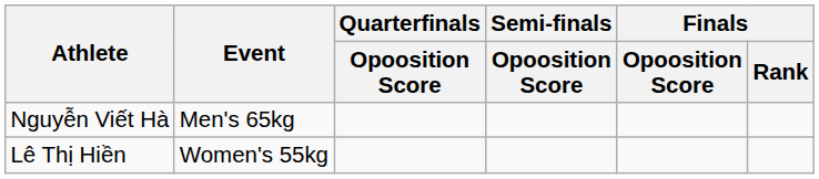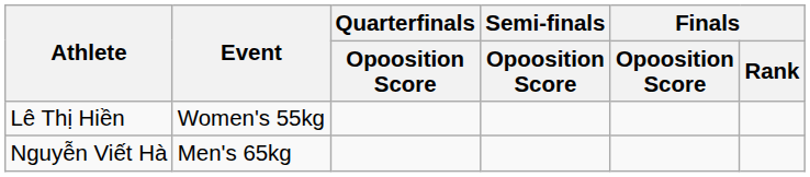rows swapped: Nguyễn Viết Hà <-> Lê Thị Hiền
